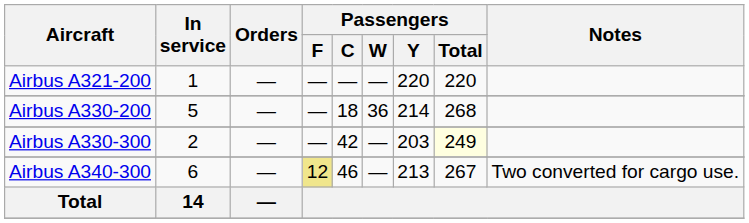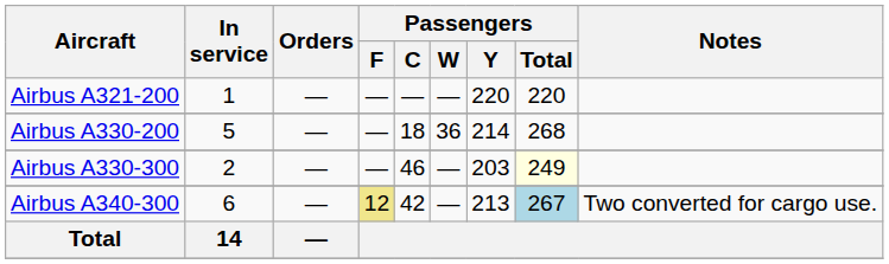Airbus A330-300 | Passengers / C: 42 -> 46
Airbus A340-300 | Passengers / C: 46 -> 42
Airbus A340-300 | Passengers / Total: no background -> lightblue background
